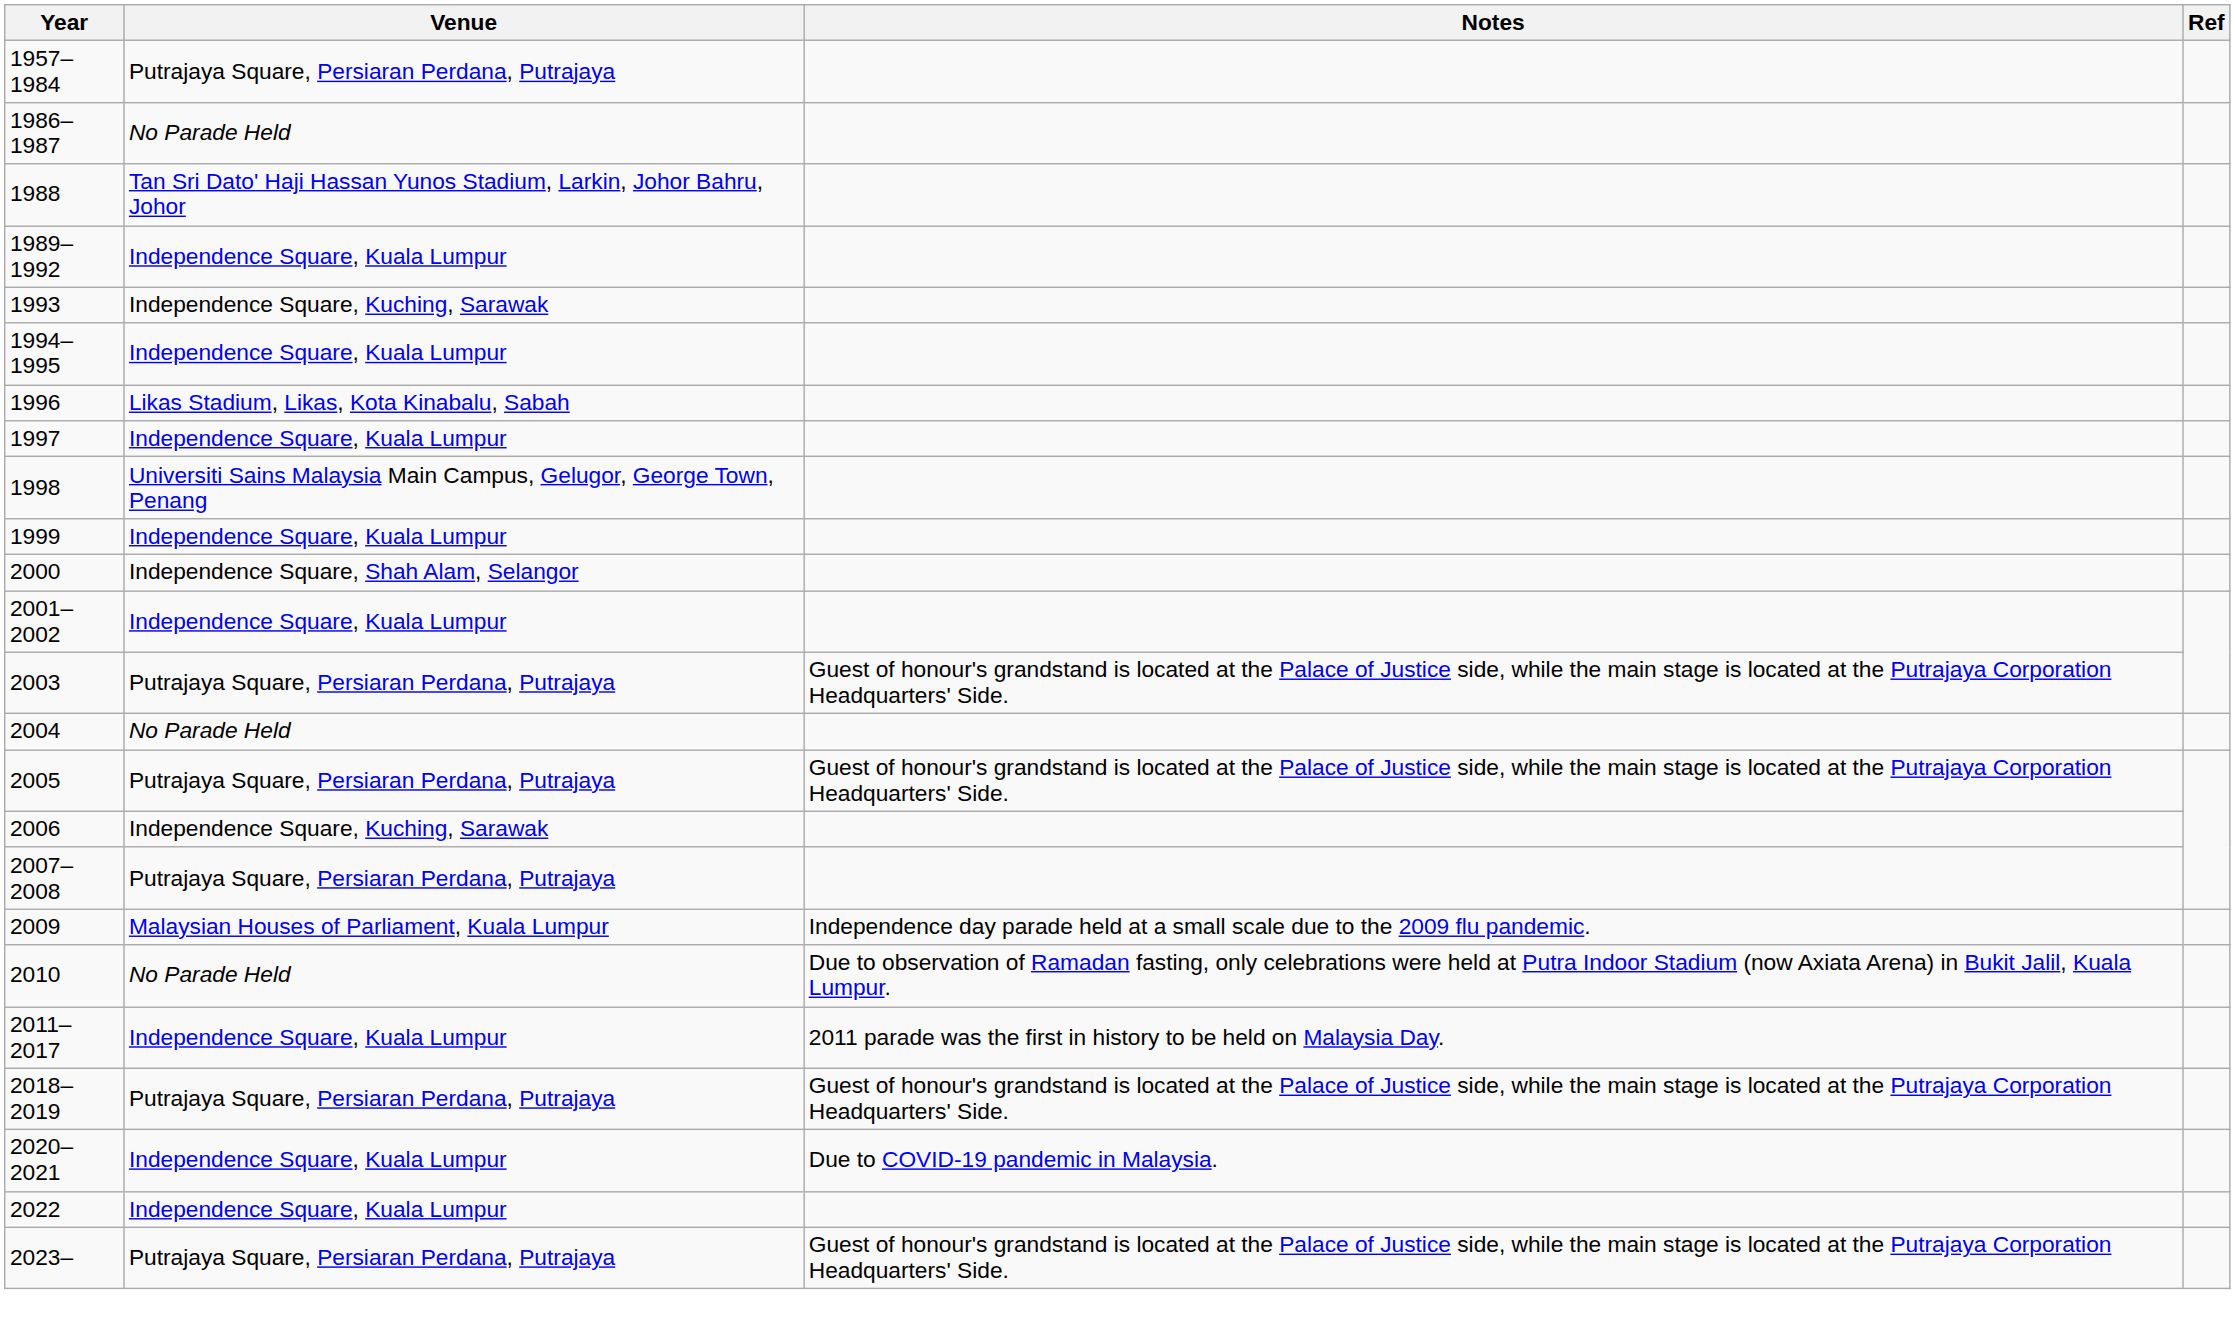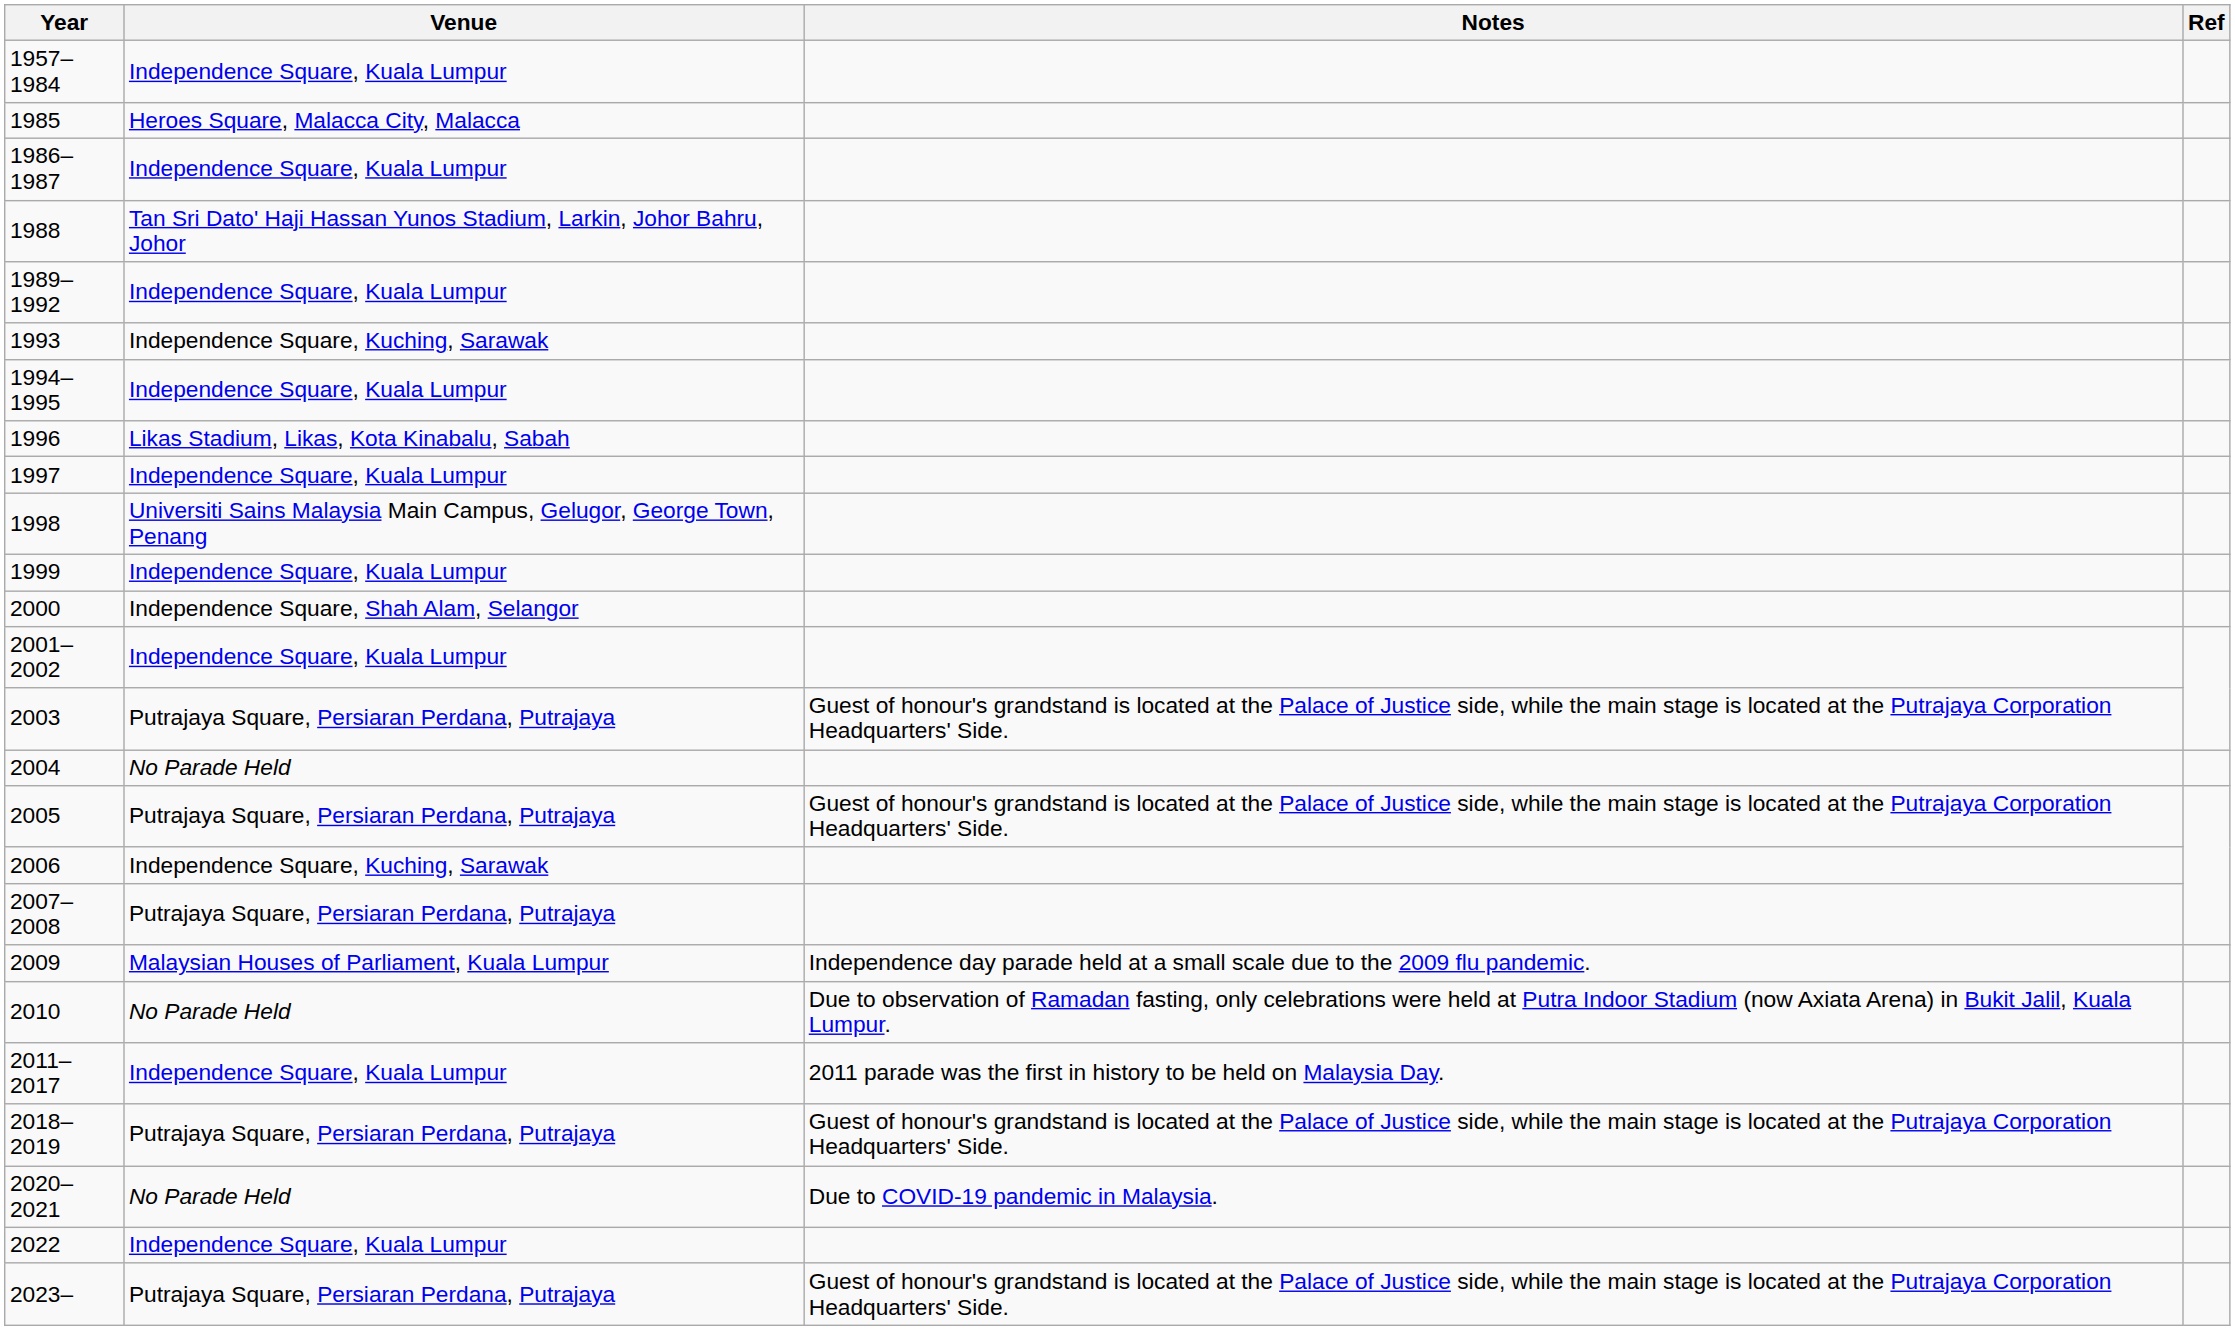1957–1984 | Venue: Putrajaya Square, Persiaran Perdana, Putrajaya -> Independence Square, Kuala Lumpur
+ row: 1985 | Heroes Square, Malacca City, Malacca
1986–1987 | Venue: No Parade Held -> Independence Square, Kuala Lumpur
2020–2021 | Venue: Independence Square, Kuala Lumpur -> No Parade Held
